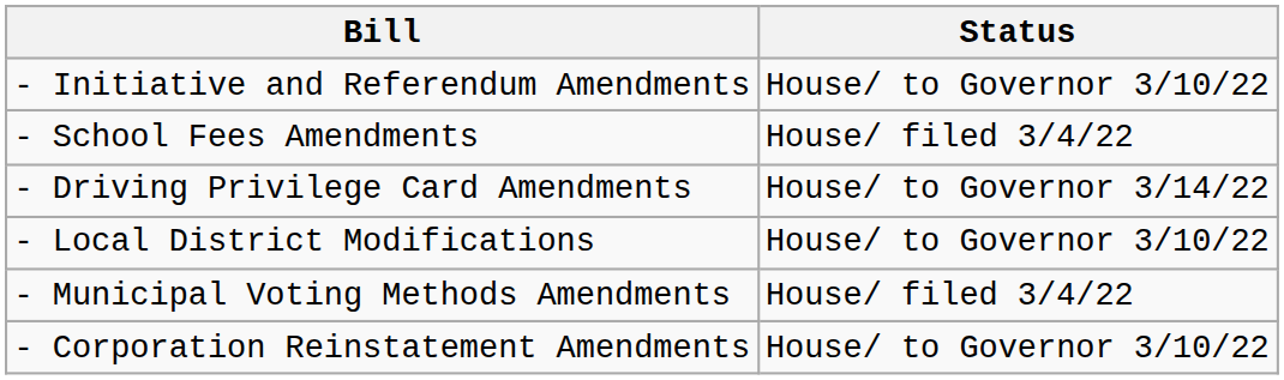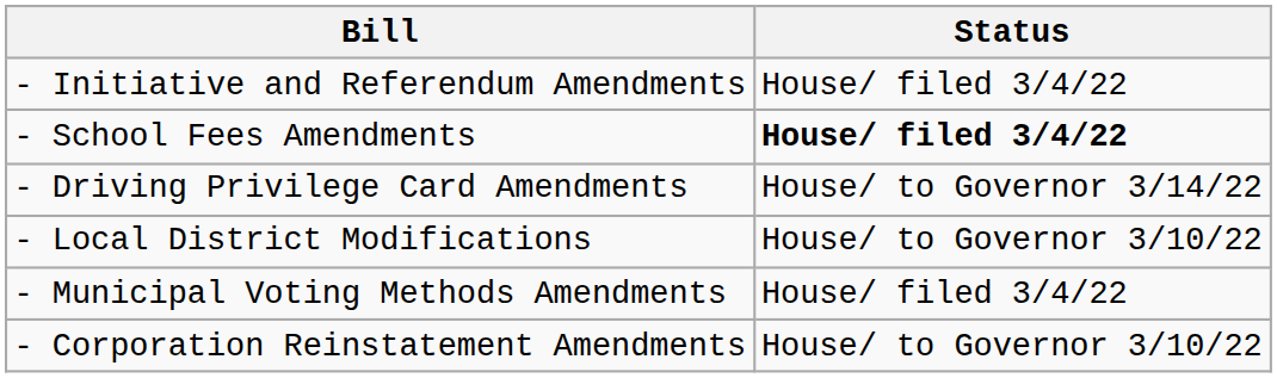- Initiative and Referendum Amendments | Status: House/ to Governor 3/10/22 -> House/ filed 3/4/22
- School Fees Amendments | Status: normal -> bold
